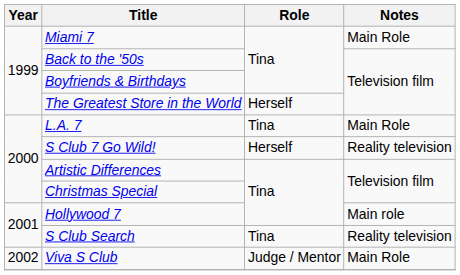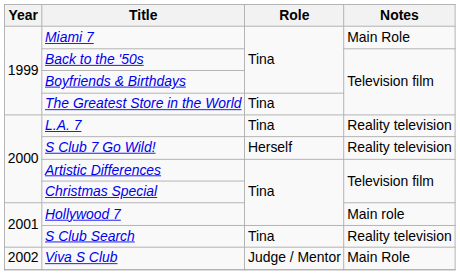The Greatest Store in the World | Role: Herself -> Tina
L.A. 7 | Notes: Main Role -> Reality television
